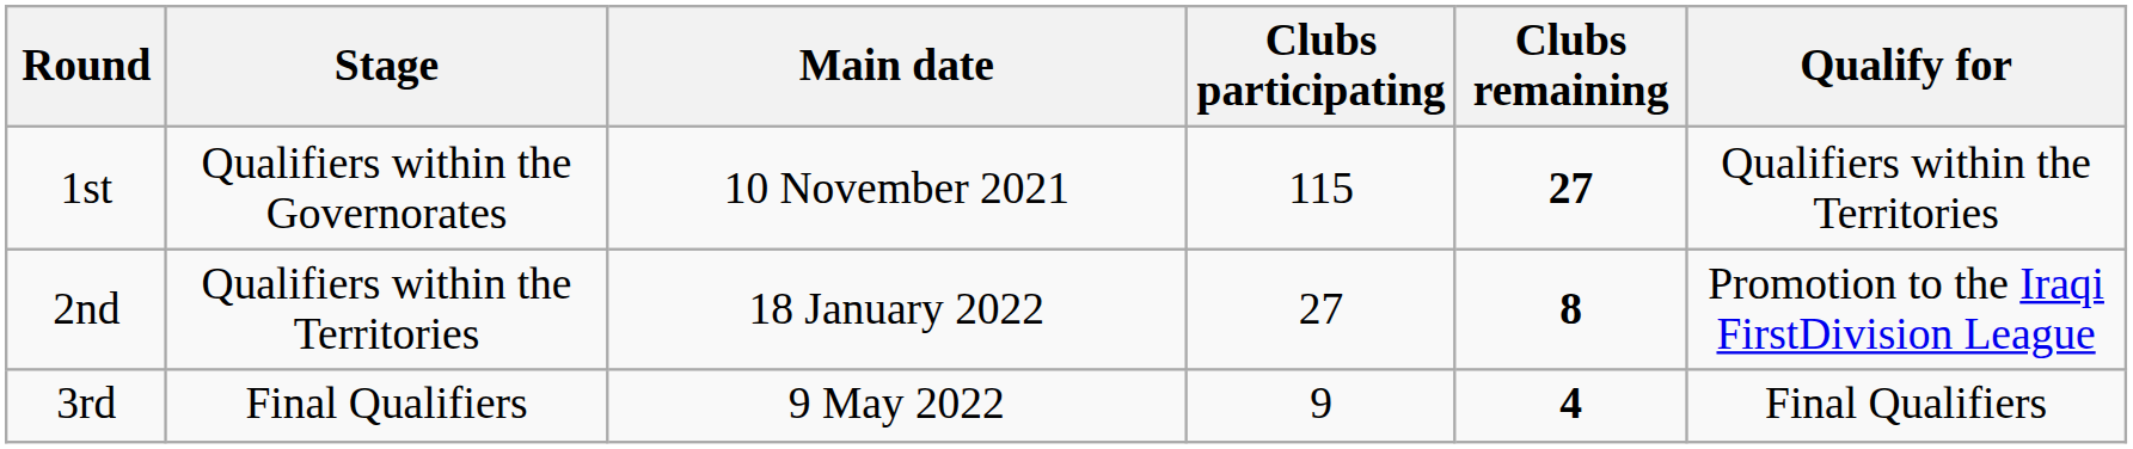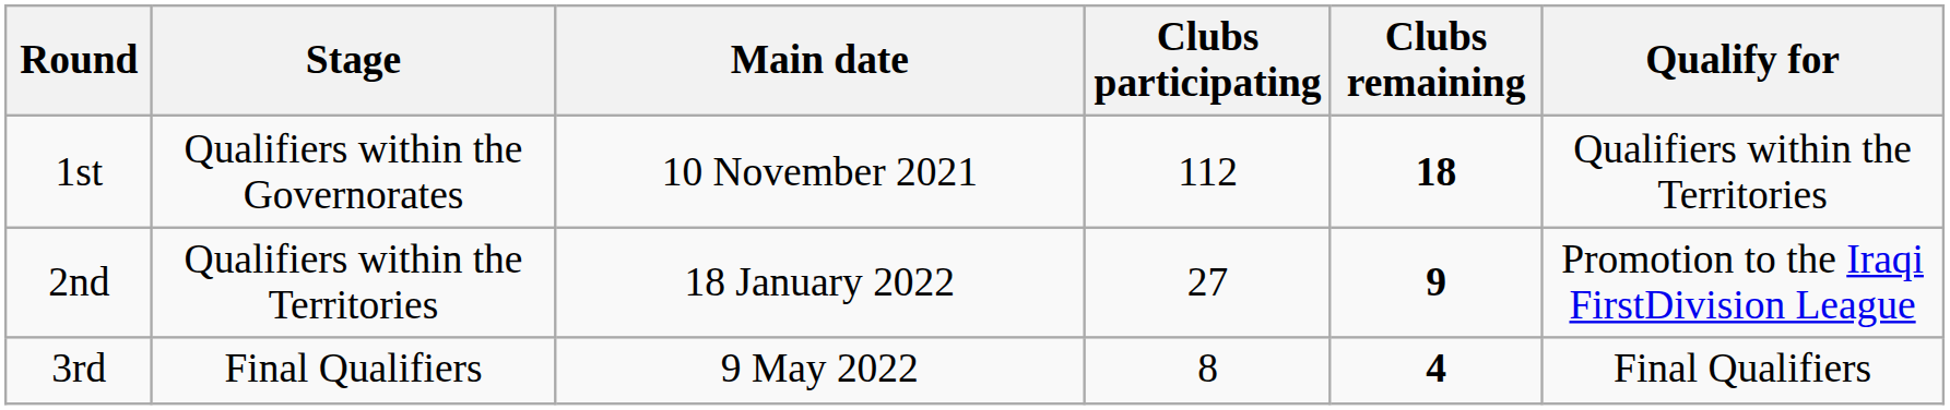1st | Clubs participating: 115 -> 112
1st | Clubs remaining: 27 -> 18
2nd | Clubs remaining: 8 -> 9
3rd | Clubs participating: 9 -> 8
